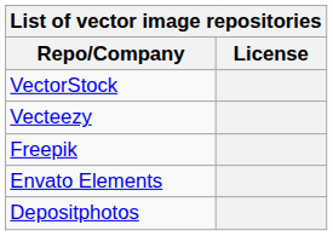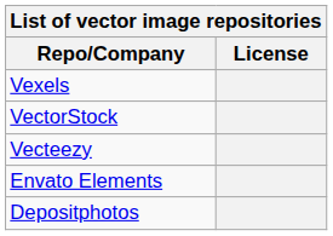+ row: Vexels
- row: Freepik
